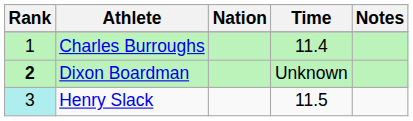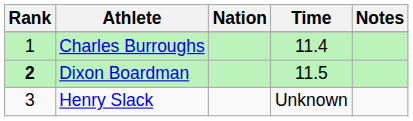Dixon Boardman | Time: Unknown -> 11.5
Henry Slack | Rank: paleturquoise background -> no background
Henry Slack | Time: 11.5 -> Unknown
